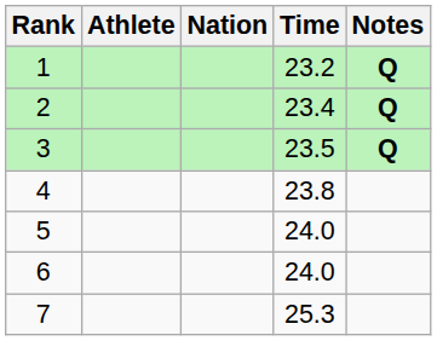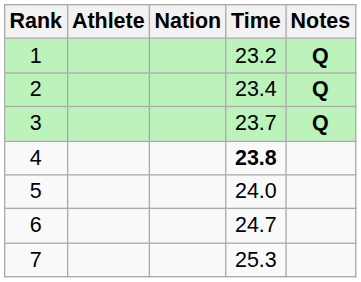3 | Time: 23.5 -> 23.7
4 | Time: normal -> bold
6 | Time: 24.0 -> 24.7
